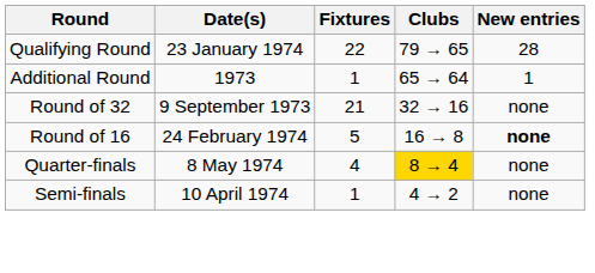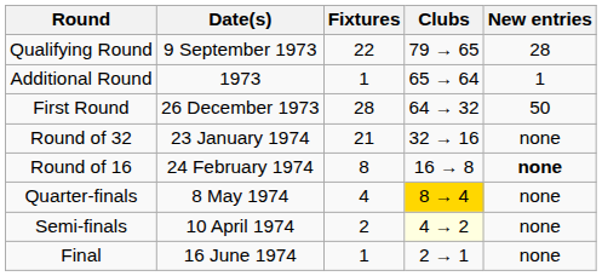Qualifying Round | Date(s): 23 January 1974 -> 9 September 1973
+ row: First Round | 26 December 1973 | 28 | 64 → 32 | 50
Round of 32 | Date(s): 9 September 1973 -> 23 January 1974
Round of 16 | Fixtures: 5 -> 8
Semi-finals | Fixtures: 1 -> 2
Semi-finals | Clubs: no background -> lightyellow background
+ row: Final | 16 June 1974 | 1 | 2 → 1 | none
